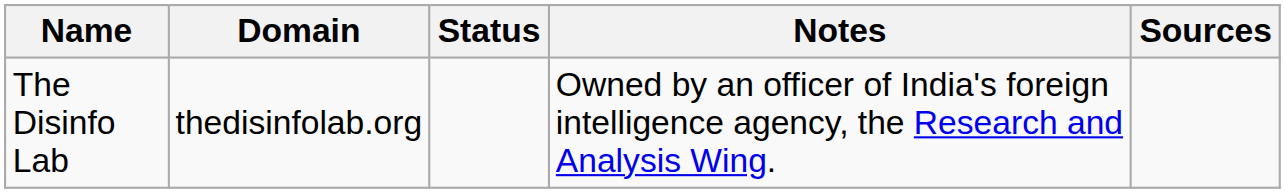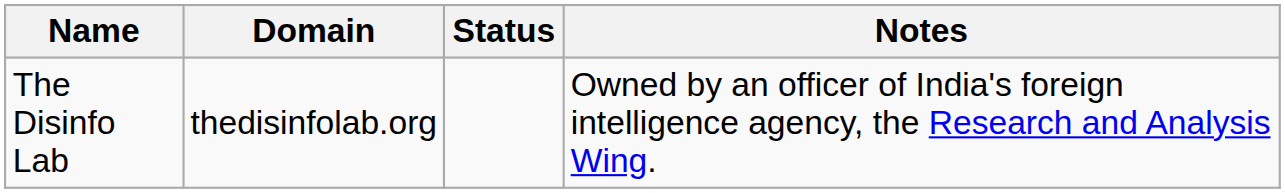- column: Sources
